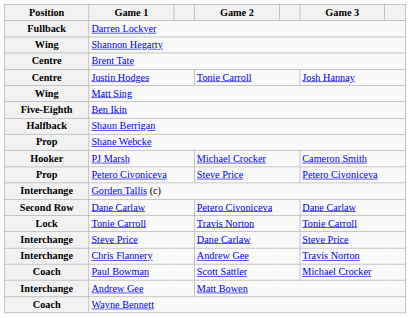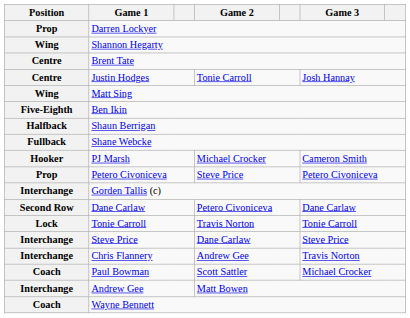Darren Lockyer | Position: Fullback -> Prop
Shane Webcke | Position: Prop -> Fullback
